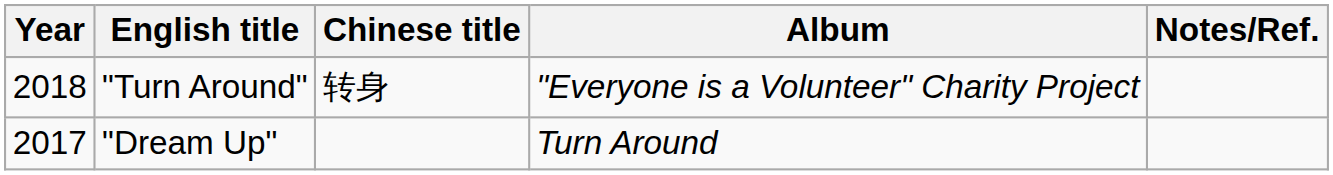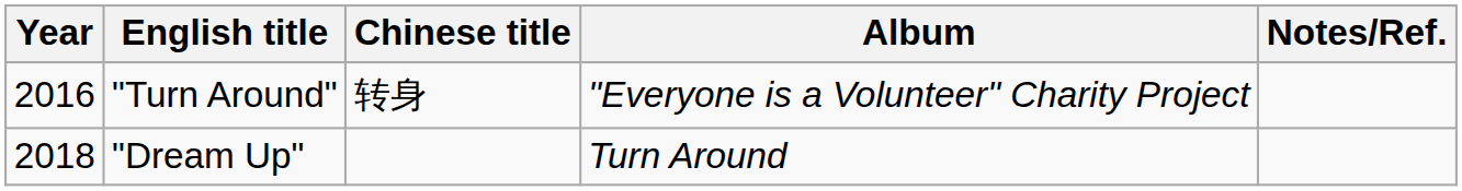"Turn Around" | Year: 2018 -> 2016
"Dream Up" | Year: 2017 -> 2018
